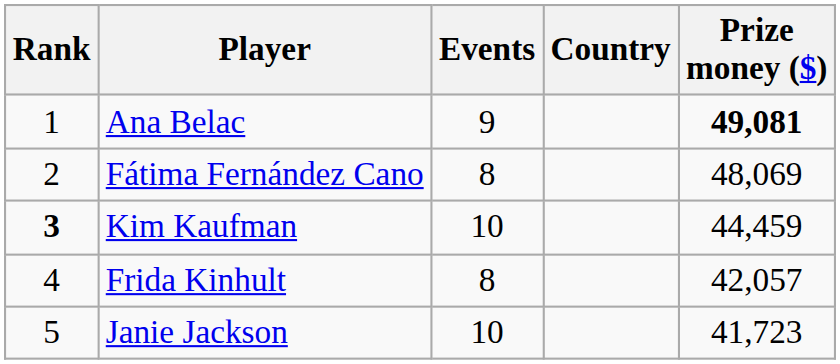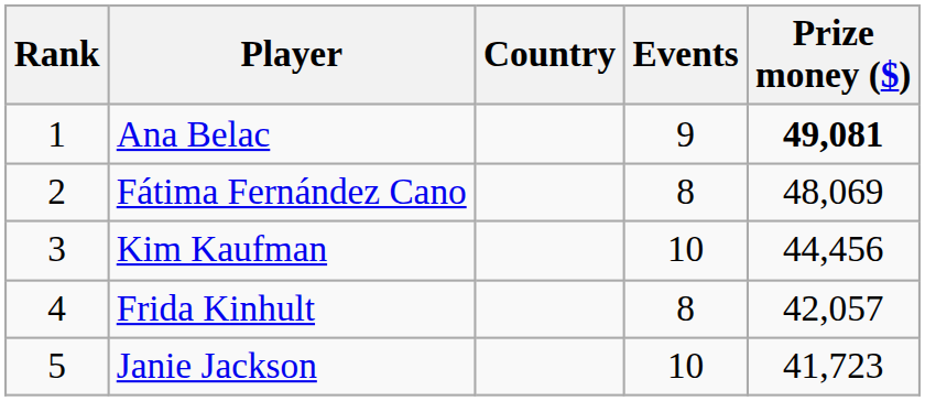columns swapped: Country <-> Events
Kim Kaufman | Rank: bold -> normal
Kim Kaufman | Prize money ($): 44,459 -> 44,456
